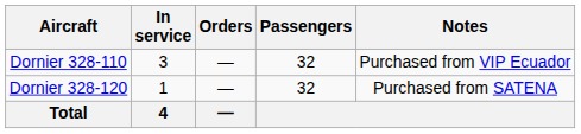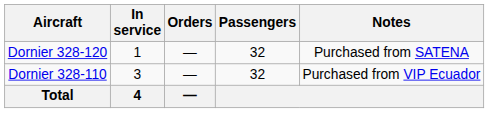rows swapped: Dornier 328-110 <-> Dornier 328-120
